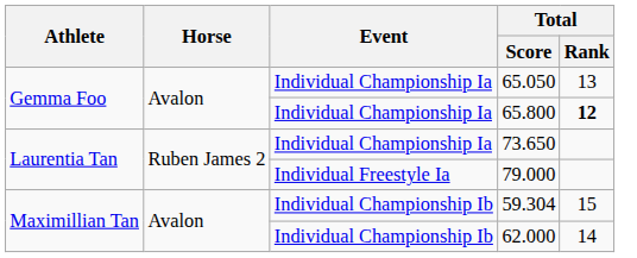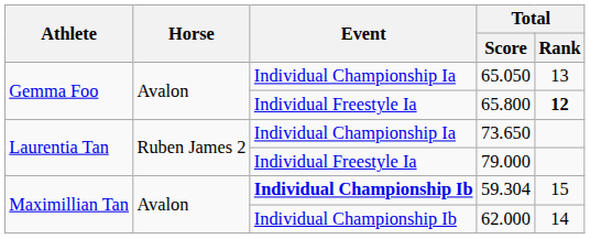65.800 | Event: Individual Championship Ia -> Individual Freestyle Ia
59.304 | Event: normal -> bold
